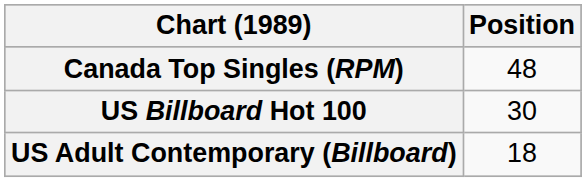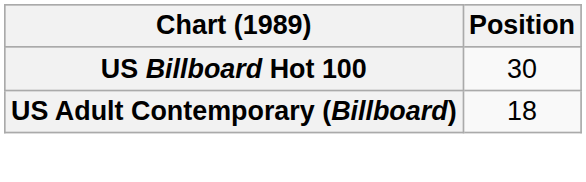- row: Canada Top Singles (RPM) | 48
